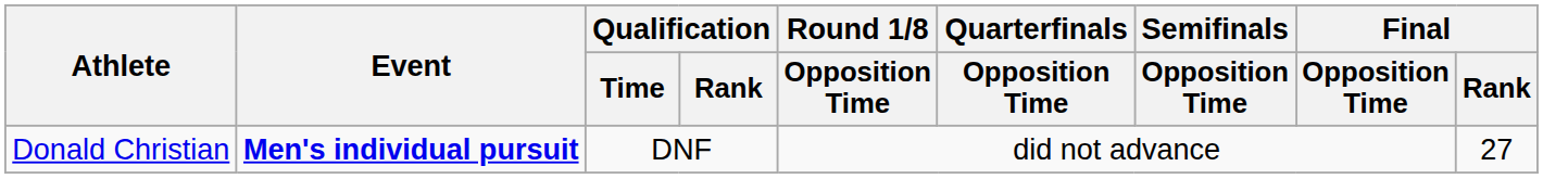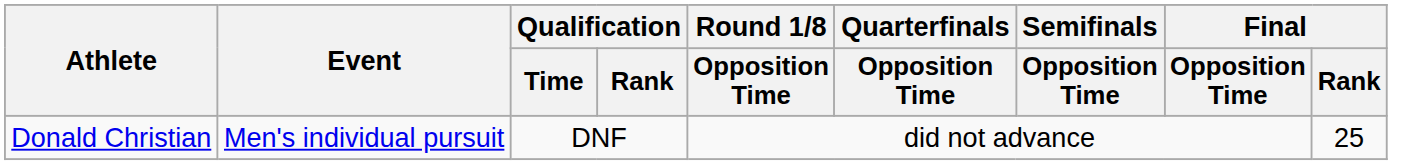Donald Christian | Event: bold -> normal
Donald Christian | Final / Rank: 27 -> 25
